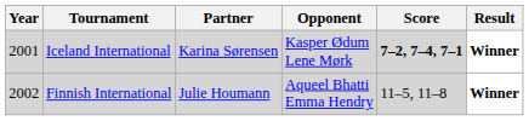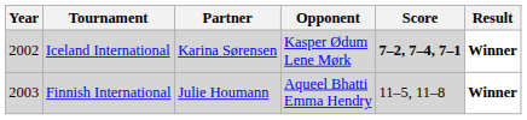Iceland International | Year: 2001 -> 2002
Finnish International | Year: 2002 -> 2003
